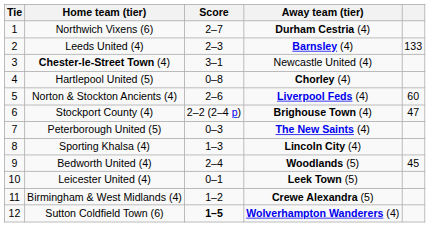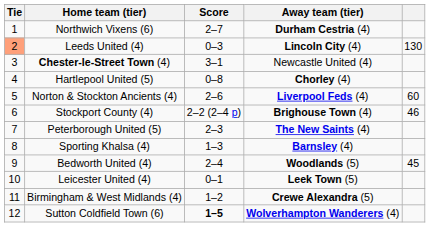Leeds United (4) | Tie: no background -> lightsalmon background
Leeds United (4) | Score: 2–3 -> 0–3
Leeds United (4) | Away team (tier): Barnsley (4) -> Lincoln City (4)
Leeds United (4) | column 5: 133 -> 130
Stockport County (4) | column 5: 47 -> 46
Peterborough United (5) | Score: 0–3 -> 2–3
Sporting Khalsa (4) | Away team (tier): Lincoln City (4) -> Barnsley (4)
